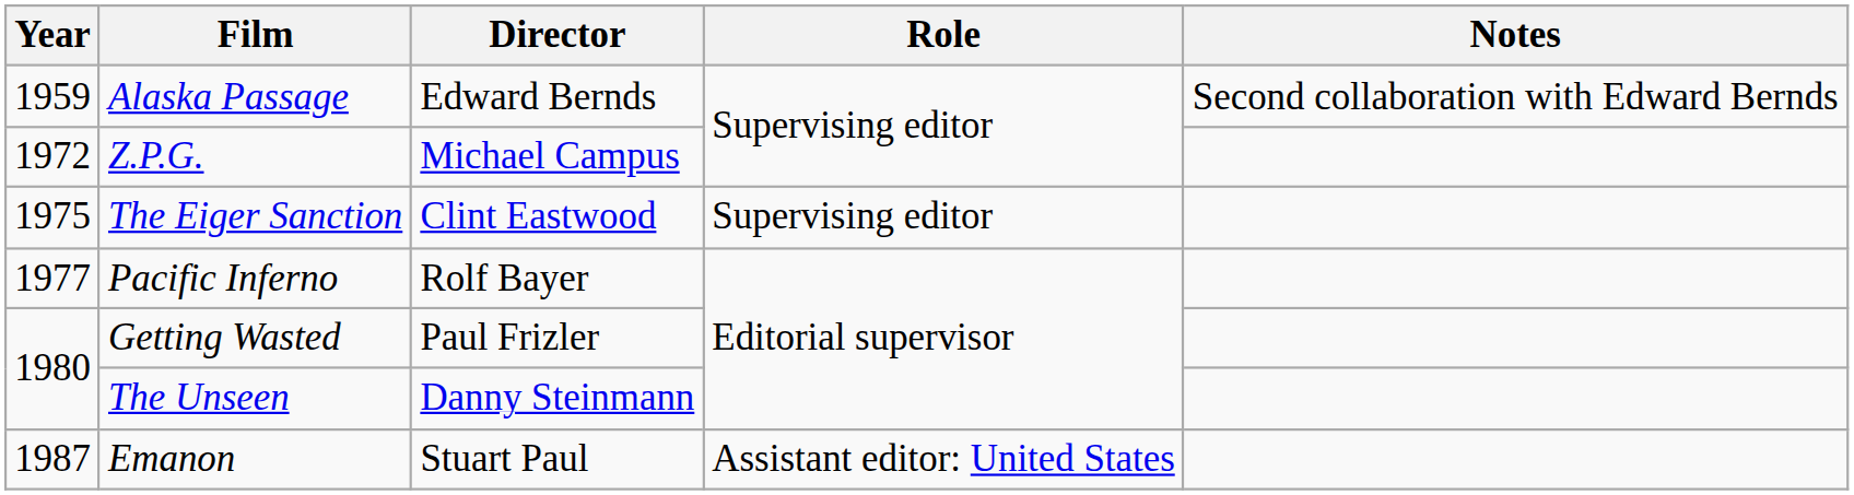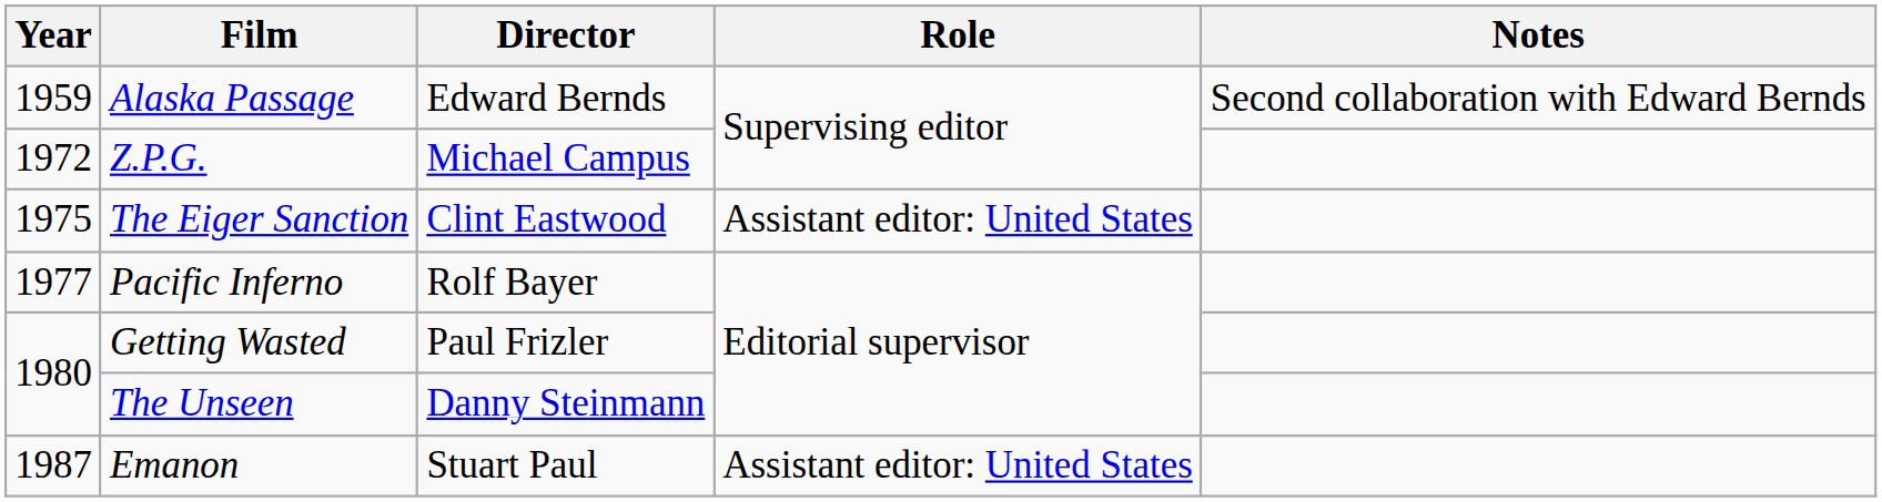The Eiger Sanction | Role: Supervising editor -> Assistant editor: United States
